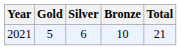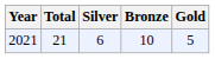columns swapped: Gold <-> Total
